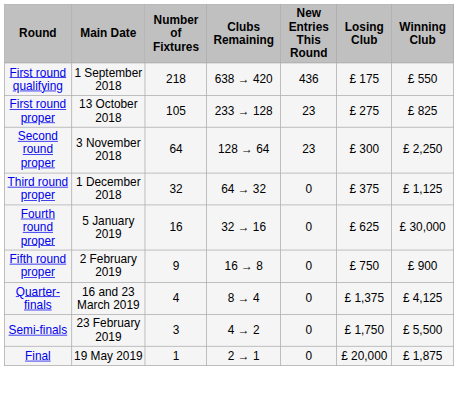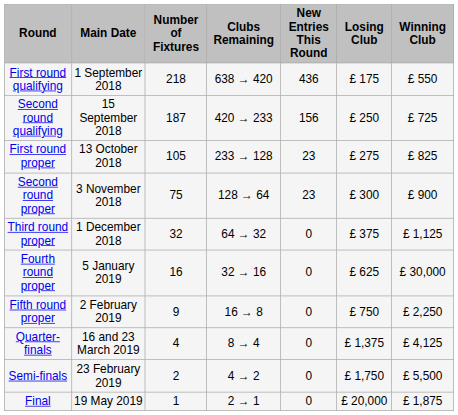+ row: Second round qualifying | 15 September 2018 | 187 | 420 → 233 | 156 | £ 250 | £ 725
Second round proper | Number of Fixtures: 64 -> 75
Second round proper | Winning Club: £ 2,250 -> £ 900
Fifth round proper | Winning Club: £ 900 -> £ 2,250
Semi-finals | Number of Fixtures: 3 -> 2
